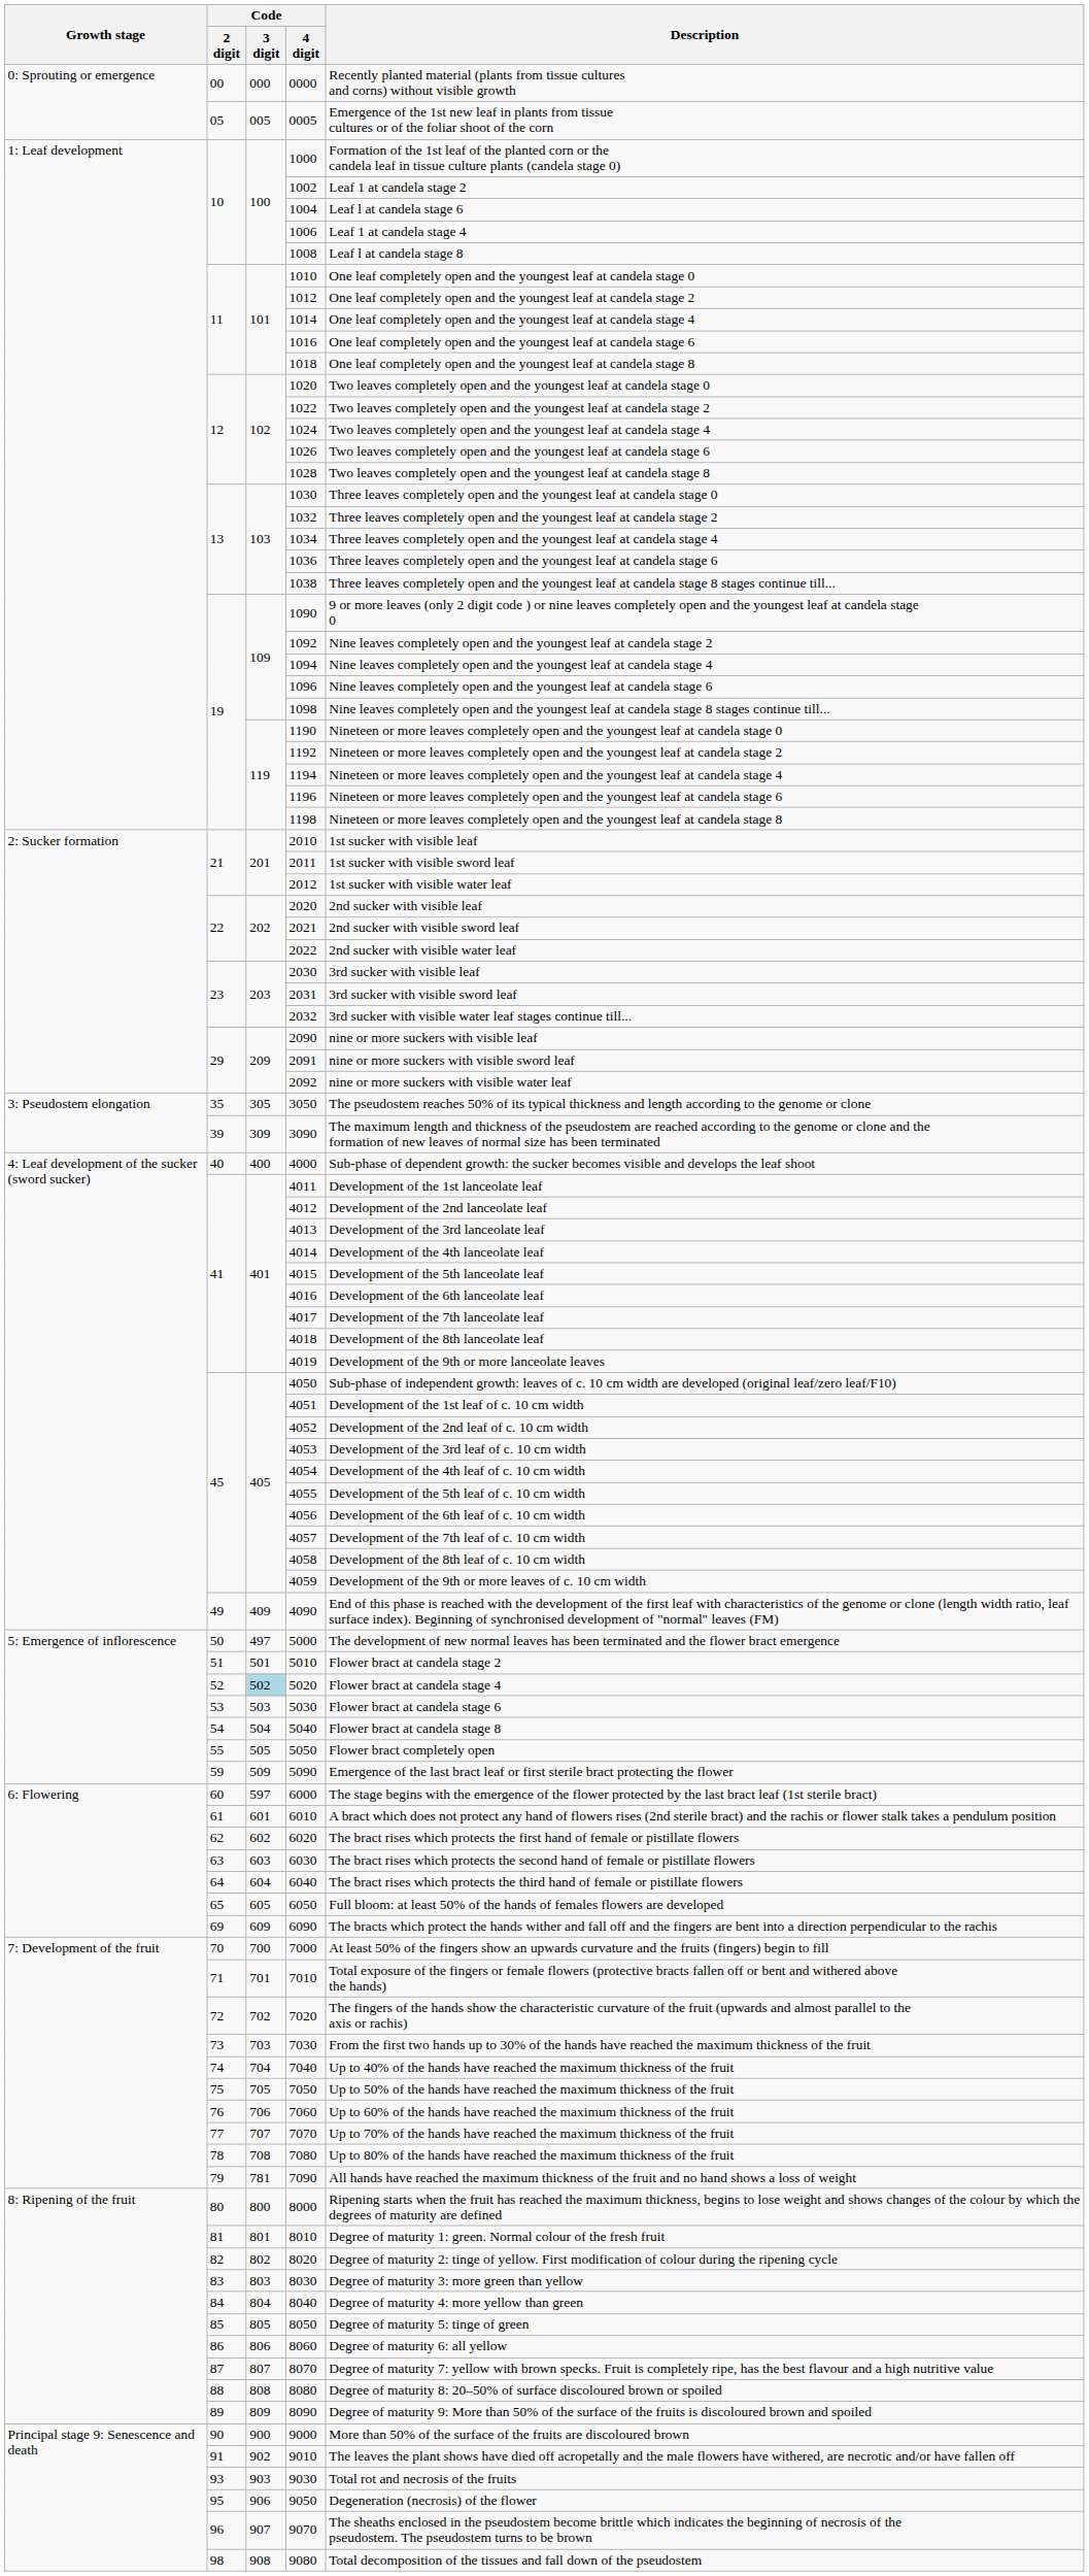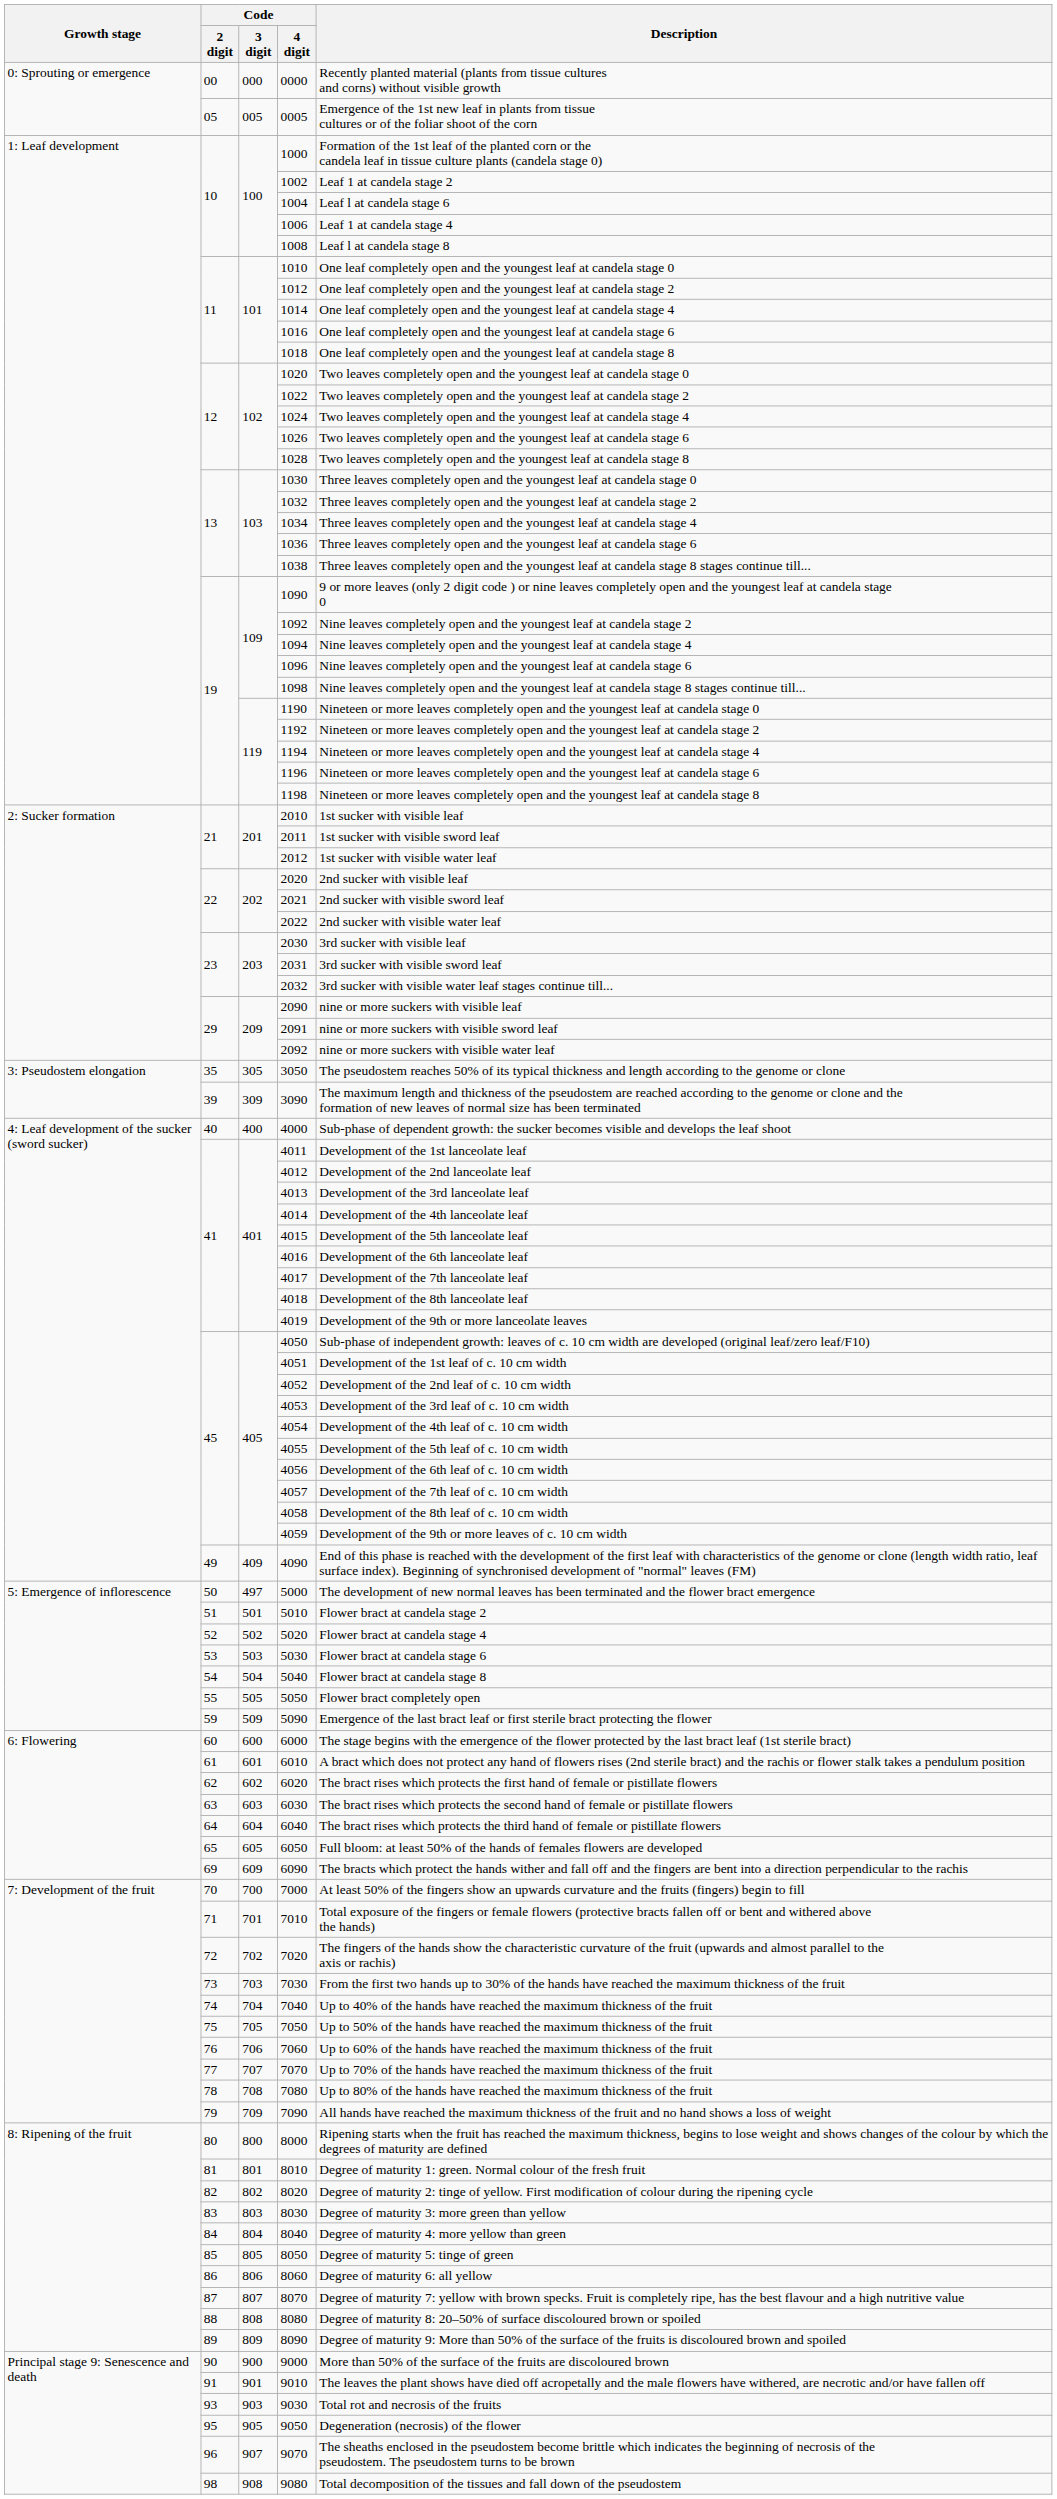5020 | Code / 3 digit: lightblue background -> no background
6000 | Code / 3 digit: 597 -> 600
7090 | Code / 3 digit: 781 -> 709
9010 | Code / 3 digit: 902 -> 901
9050 | Code / 3 digit: 906 -> 905
